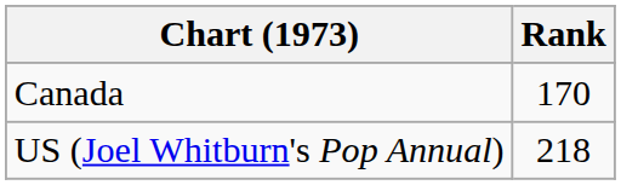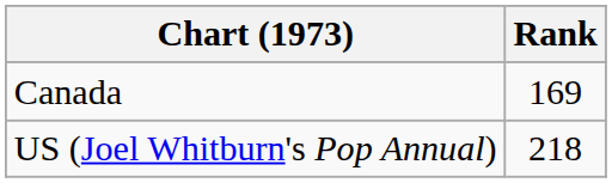Canada | Rank: 170 -> 169
